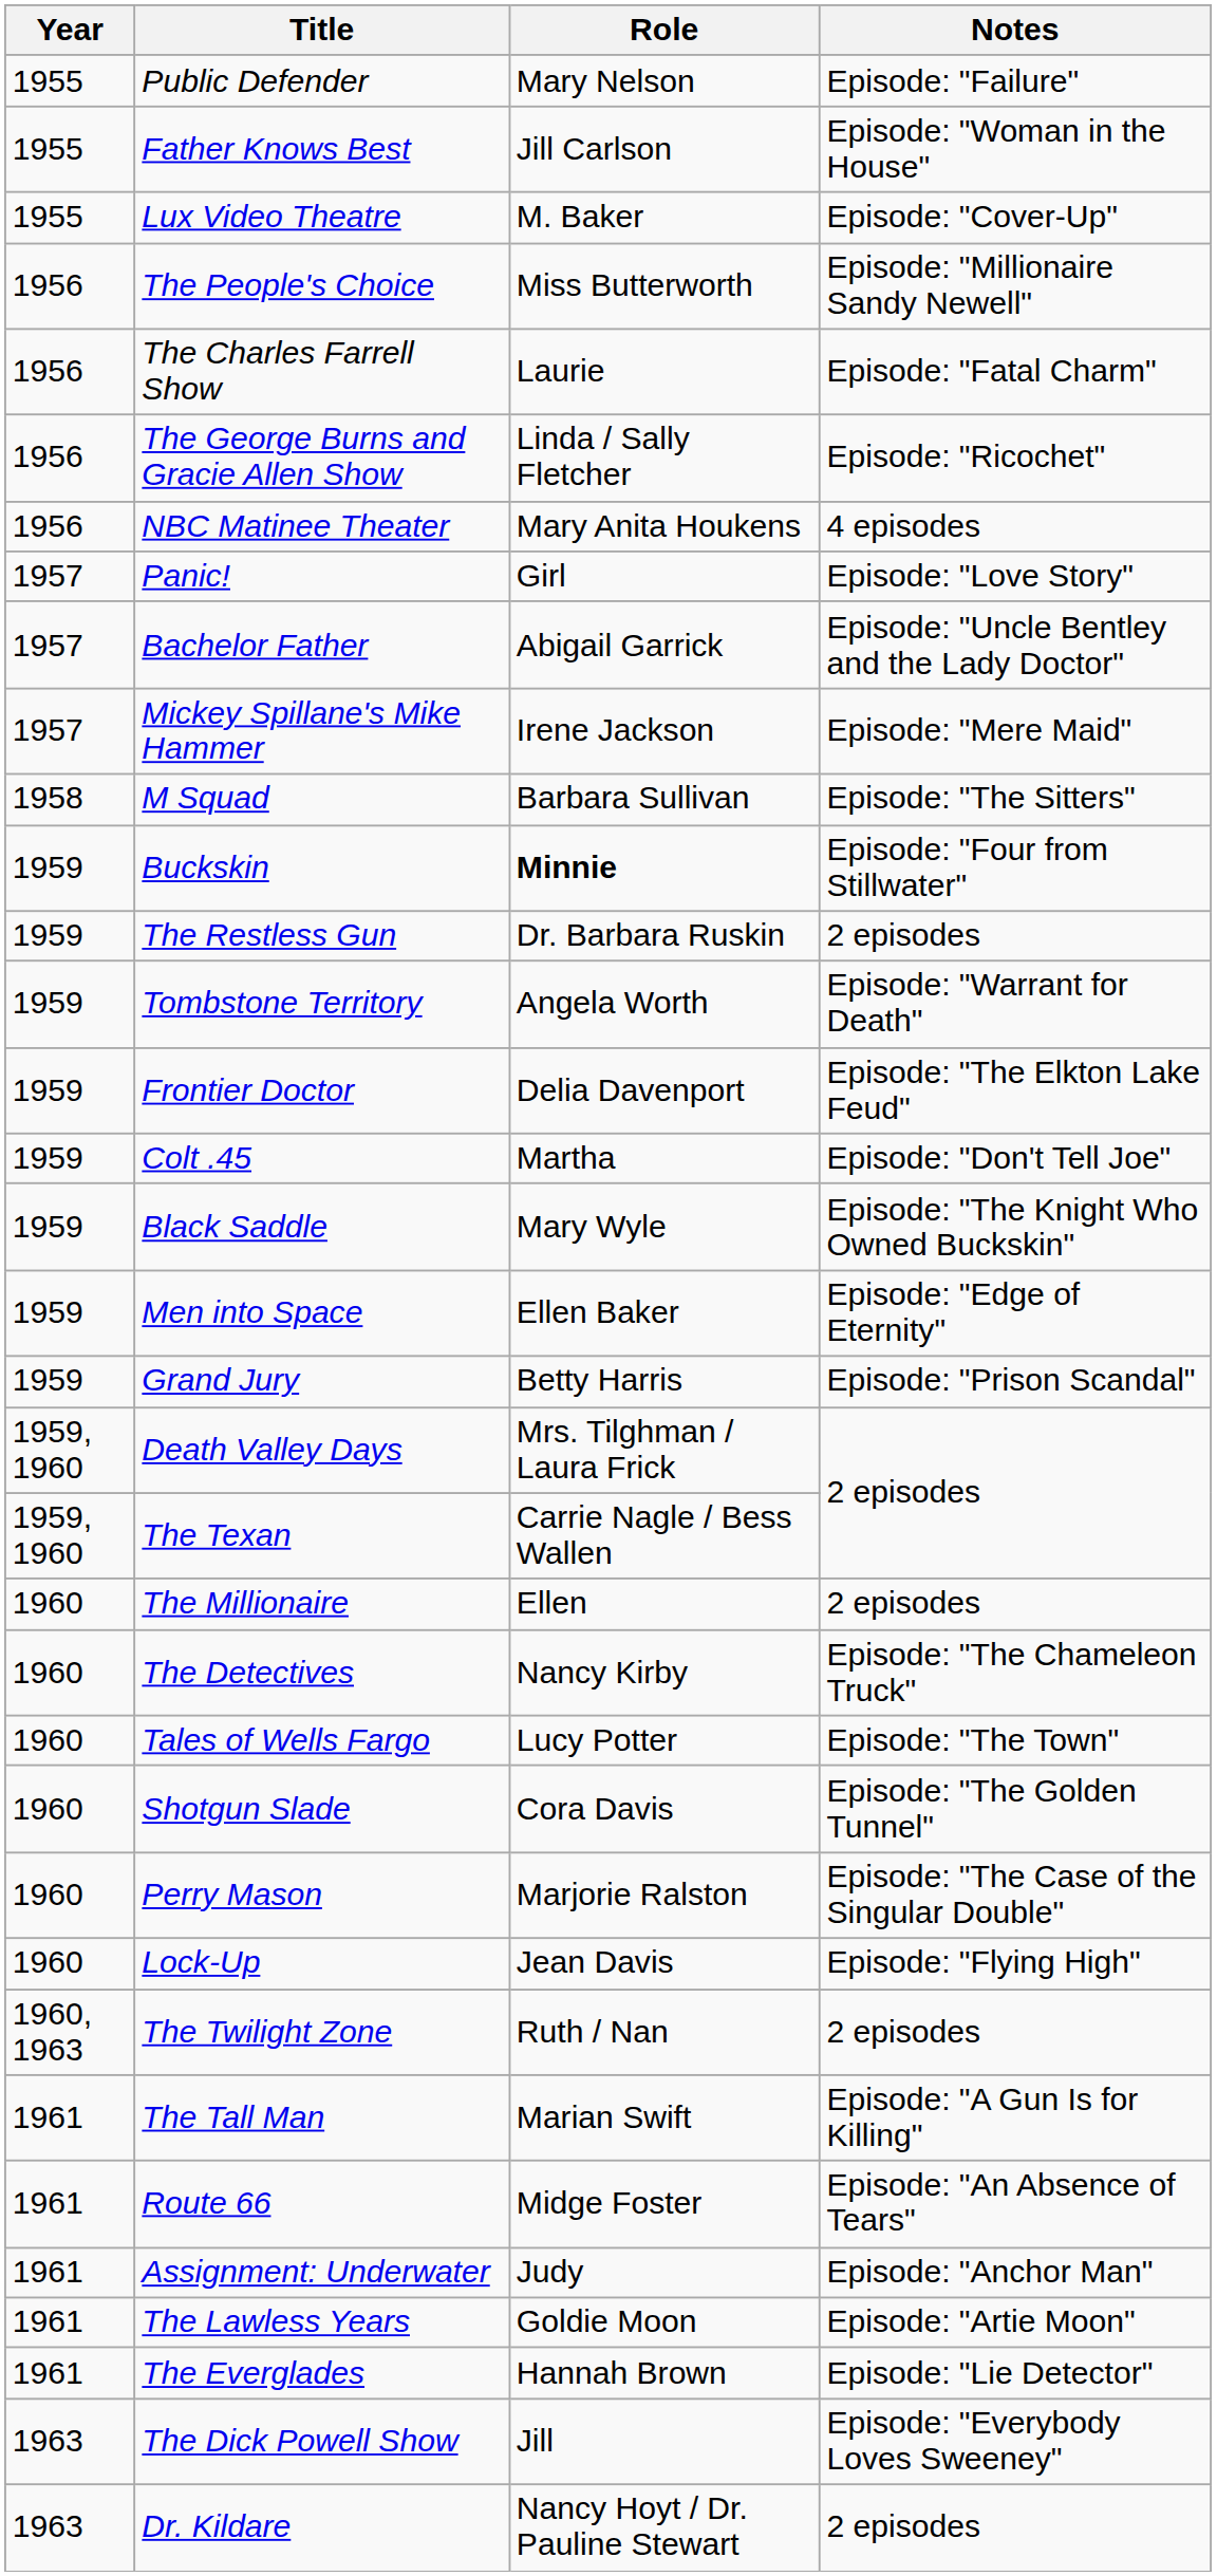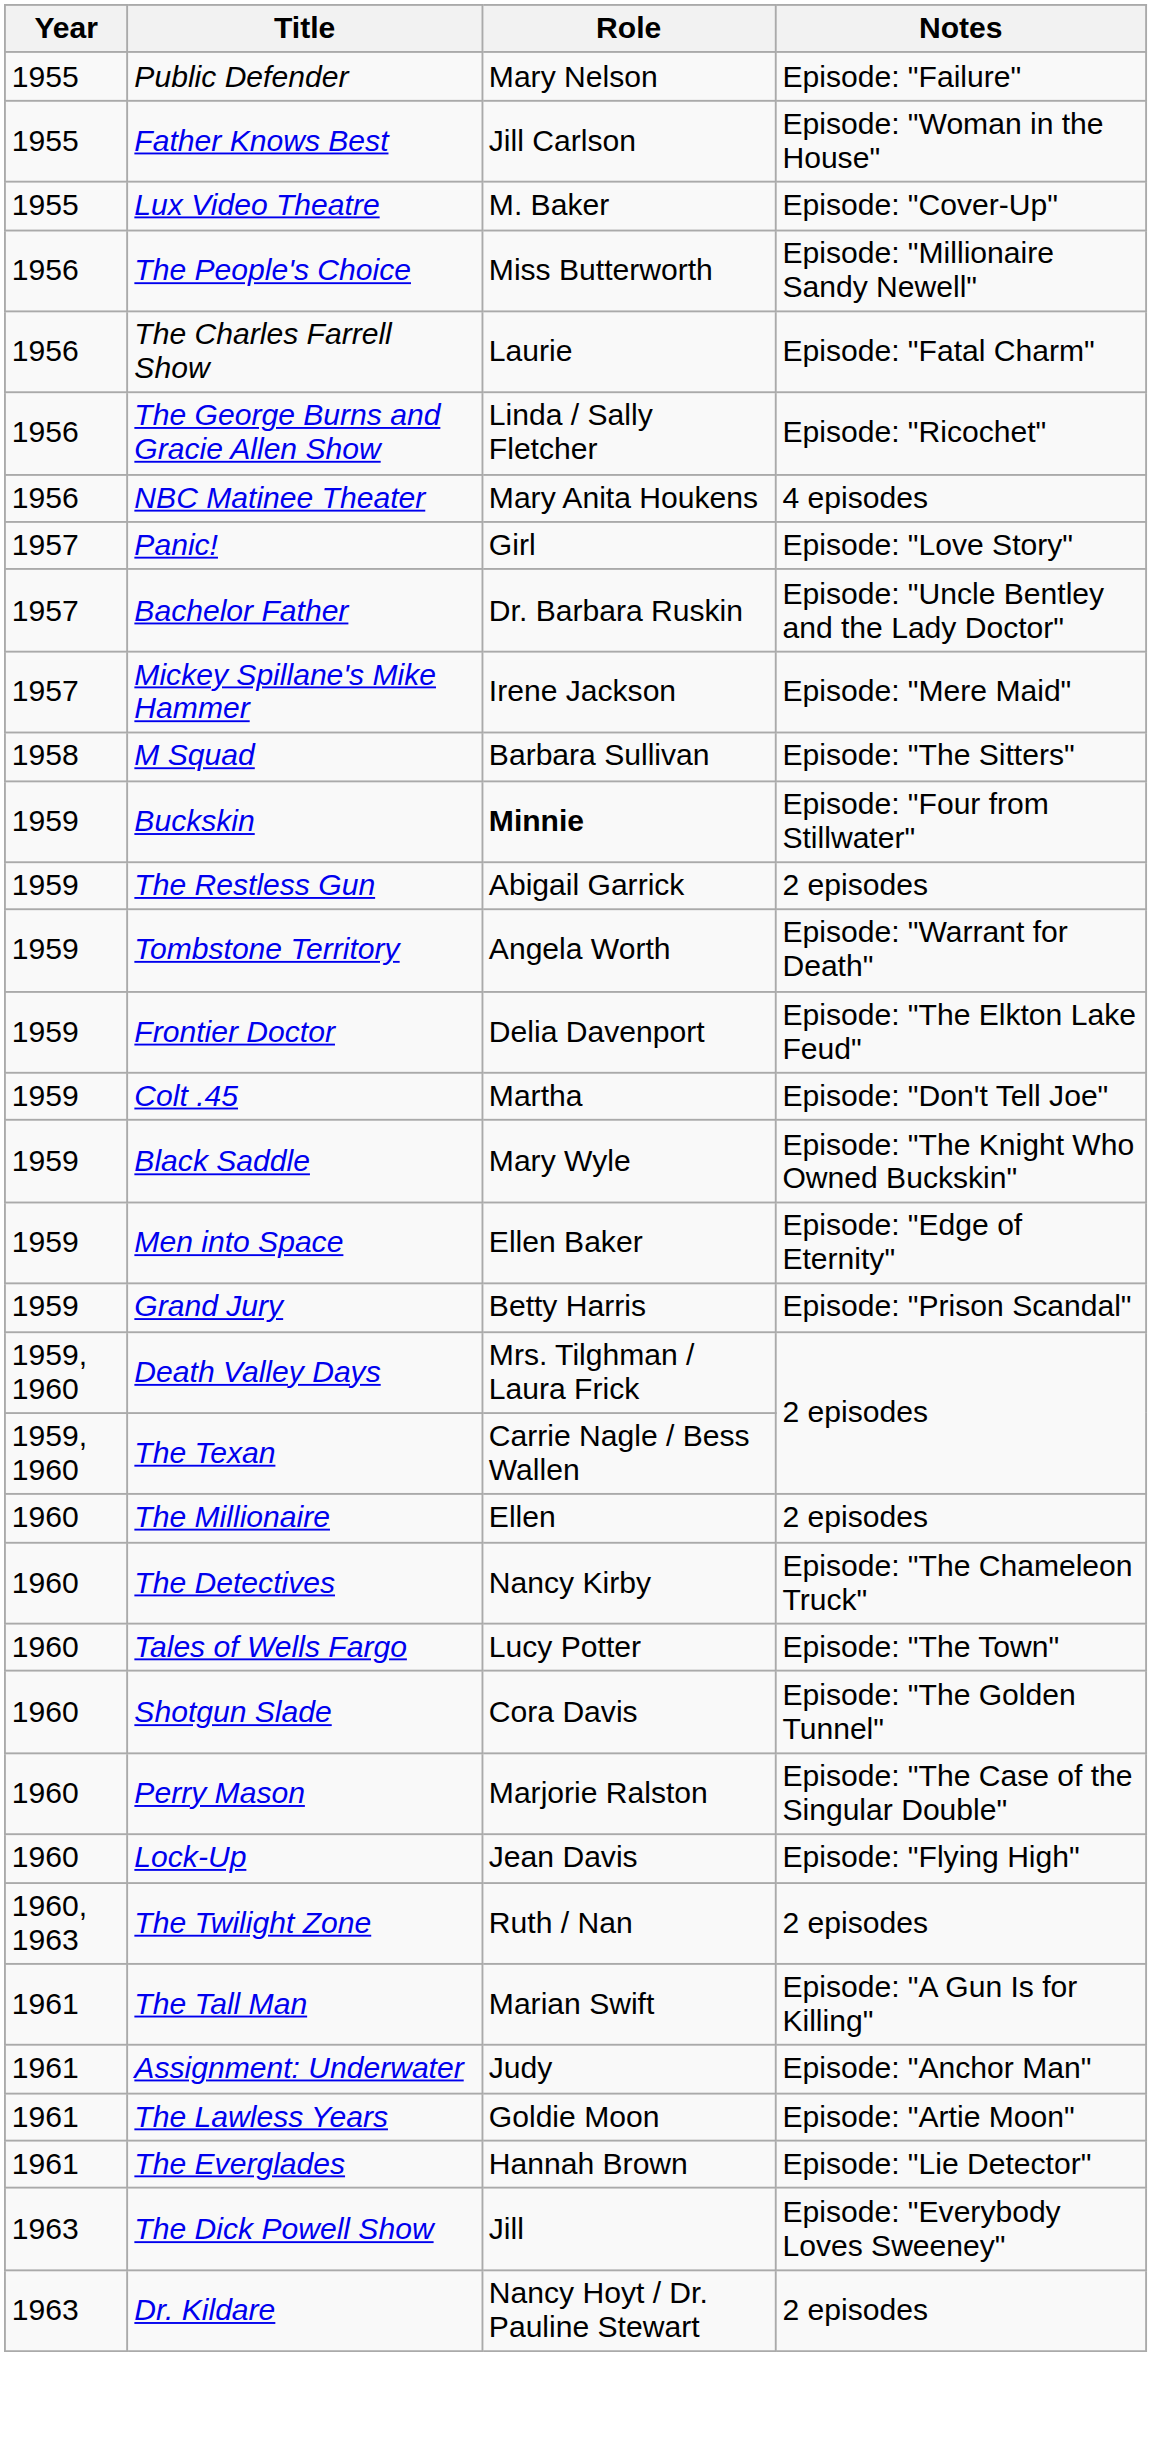Bachelor Father | Role: Abigail Garrick -> Dr. Barbara Ruskin
The Restless Gun | Role: Dr. Barbara Ruskin -> Abigail Garrick
- row: 1961 | Route 66 | Midge Foster | Episode: "An Absence of Tears"
